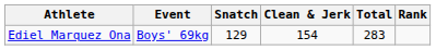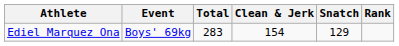columns swapped: Snatch <-> Total
